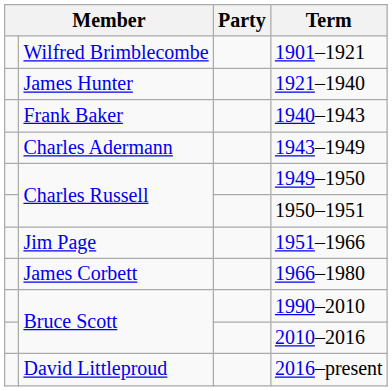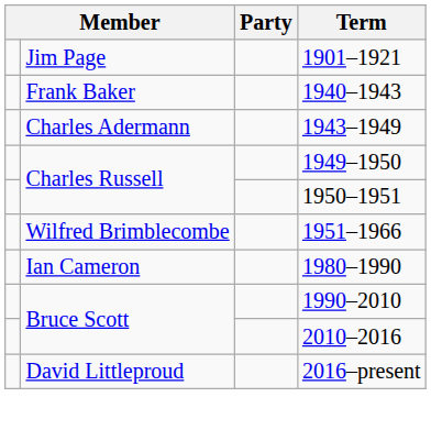1901–1921 | column 2: Wilfred Brimblecombe -> Jim Page
- row: James Hunter | 1921–1940
1951–1966 | column 2: Jim Page -> Wilfred Brimblecombe
- row: James Corbett | 1966–1980
+ row: Ian Cameron | 1980–1990
